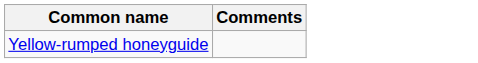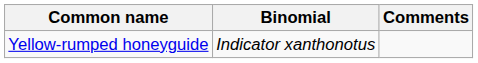+ column: Binomial | Indicator xanthonotus
